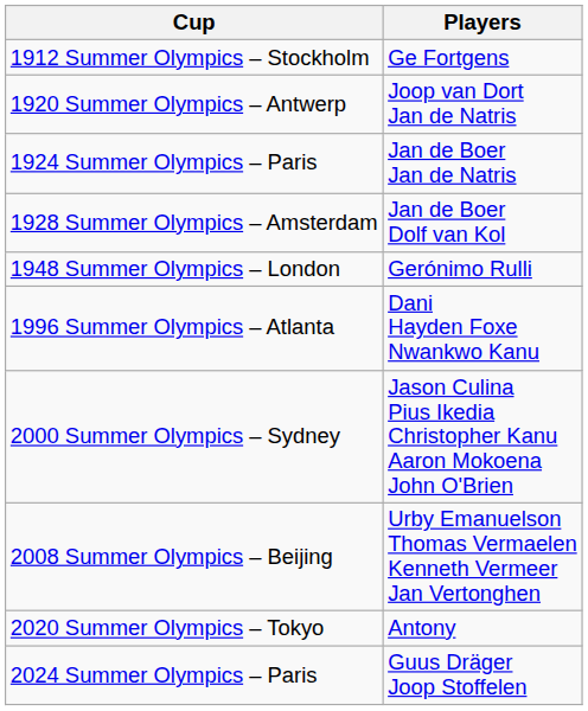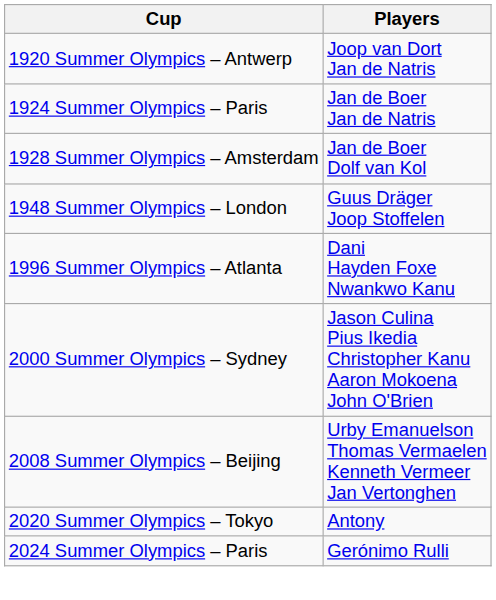- row: 1912 Summer Olympics – Stockholm | Ge Fortgens
1948 Summer Olympics – London | Players: Gerónimo Rulli -> Guus Dräger Joop Stoffelen
2024 Summer Olympics – Paris | Players: Guus Dräger Joop Stoffelen -> Gerónimo Rulli
